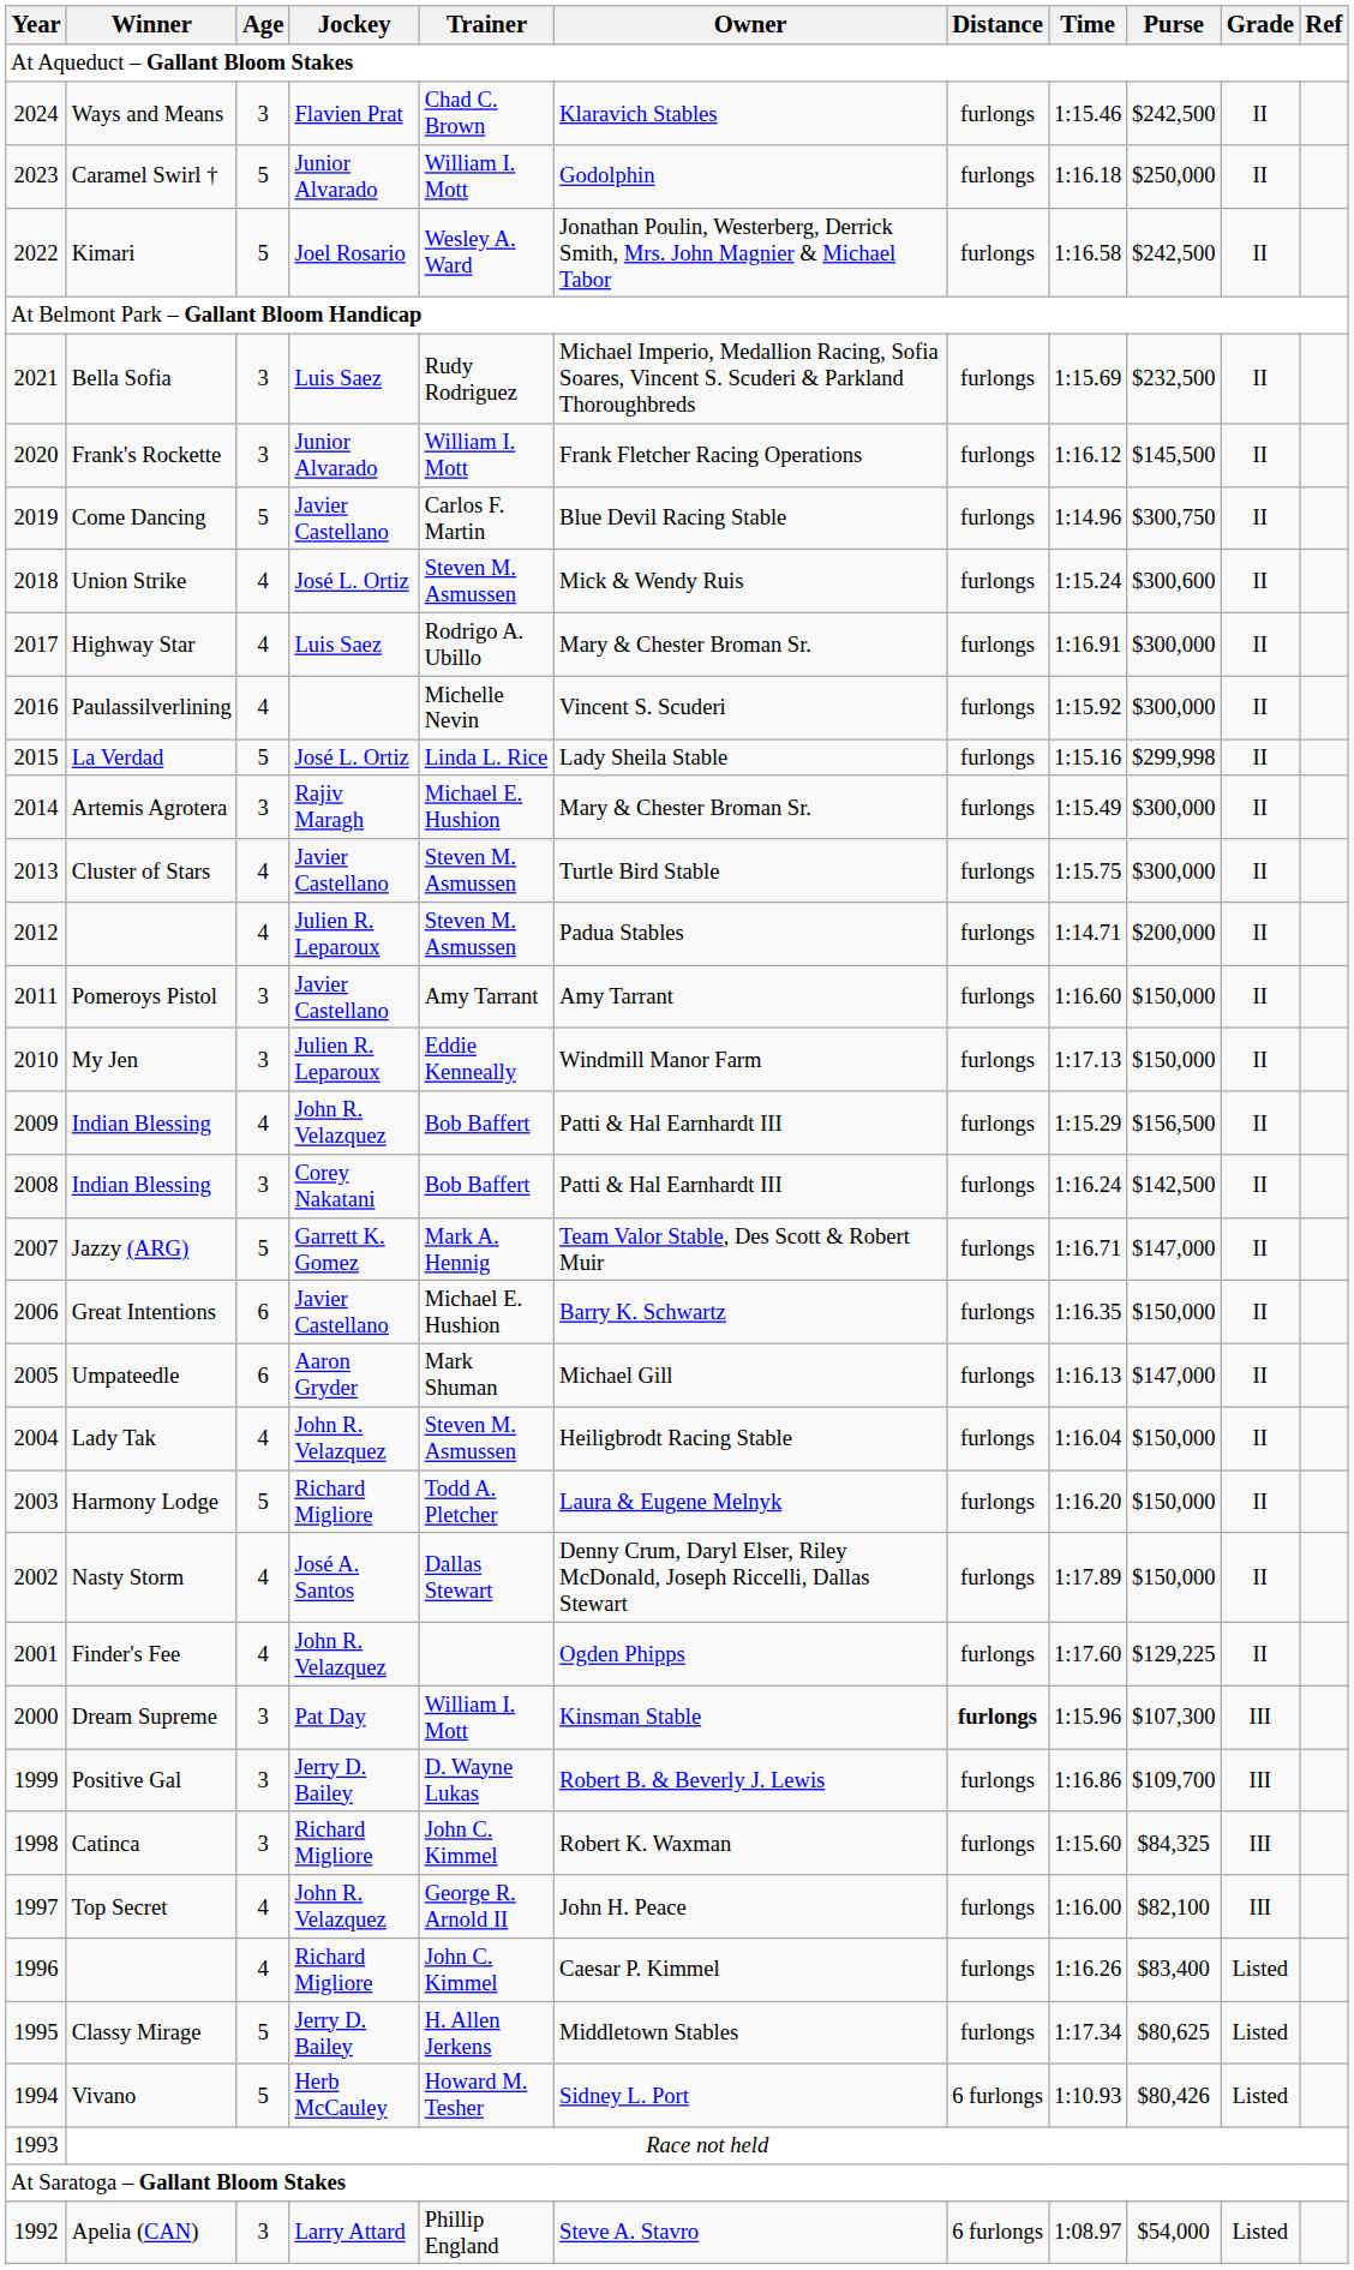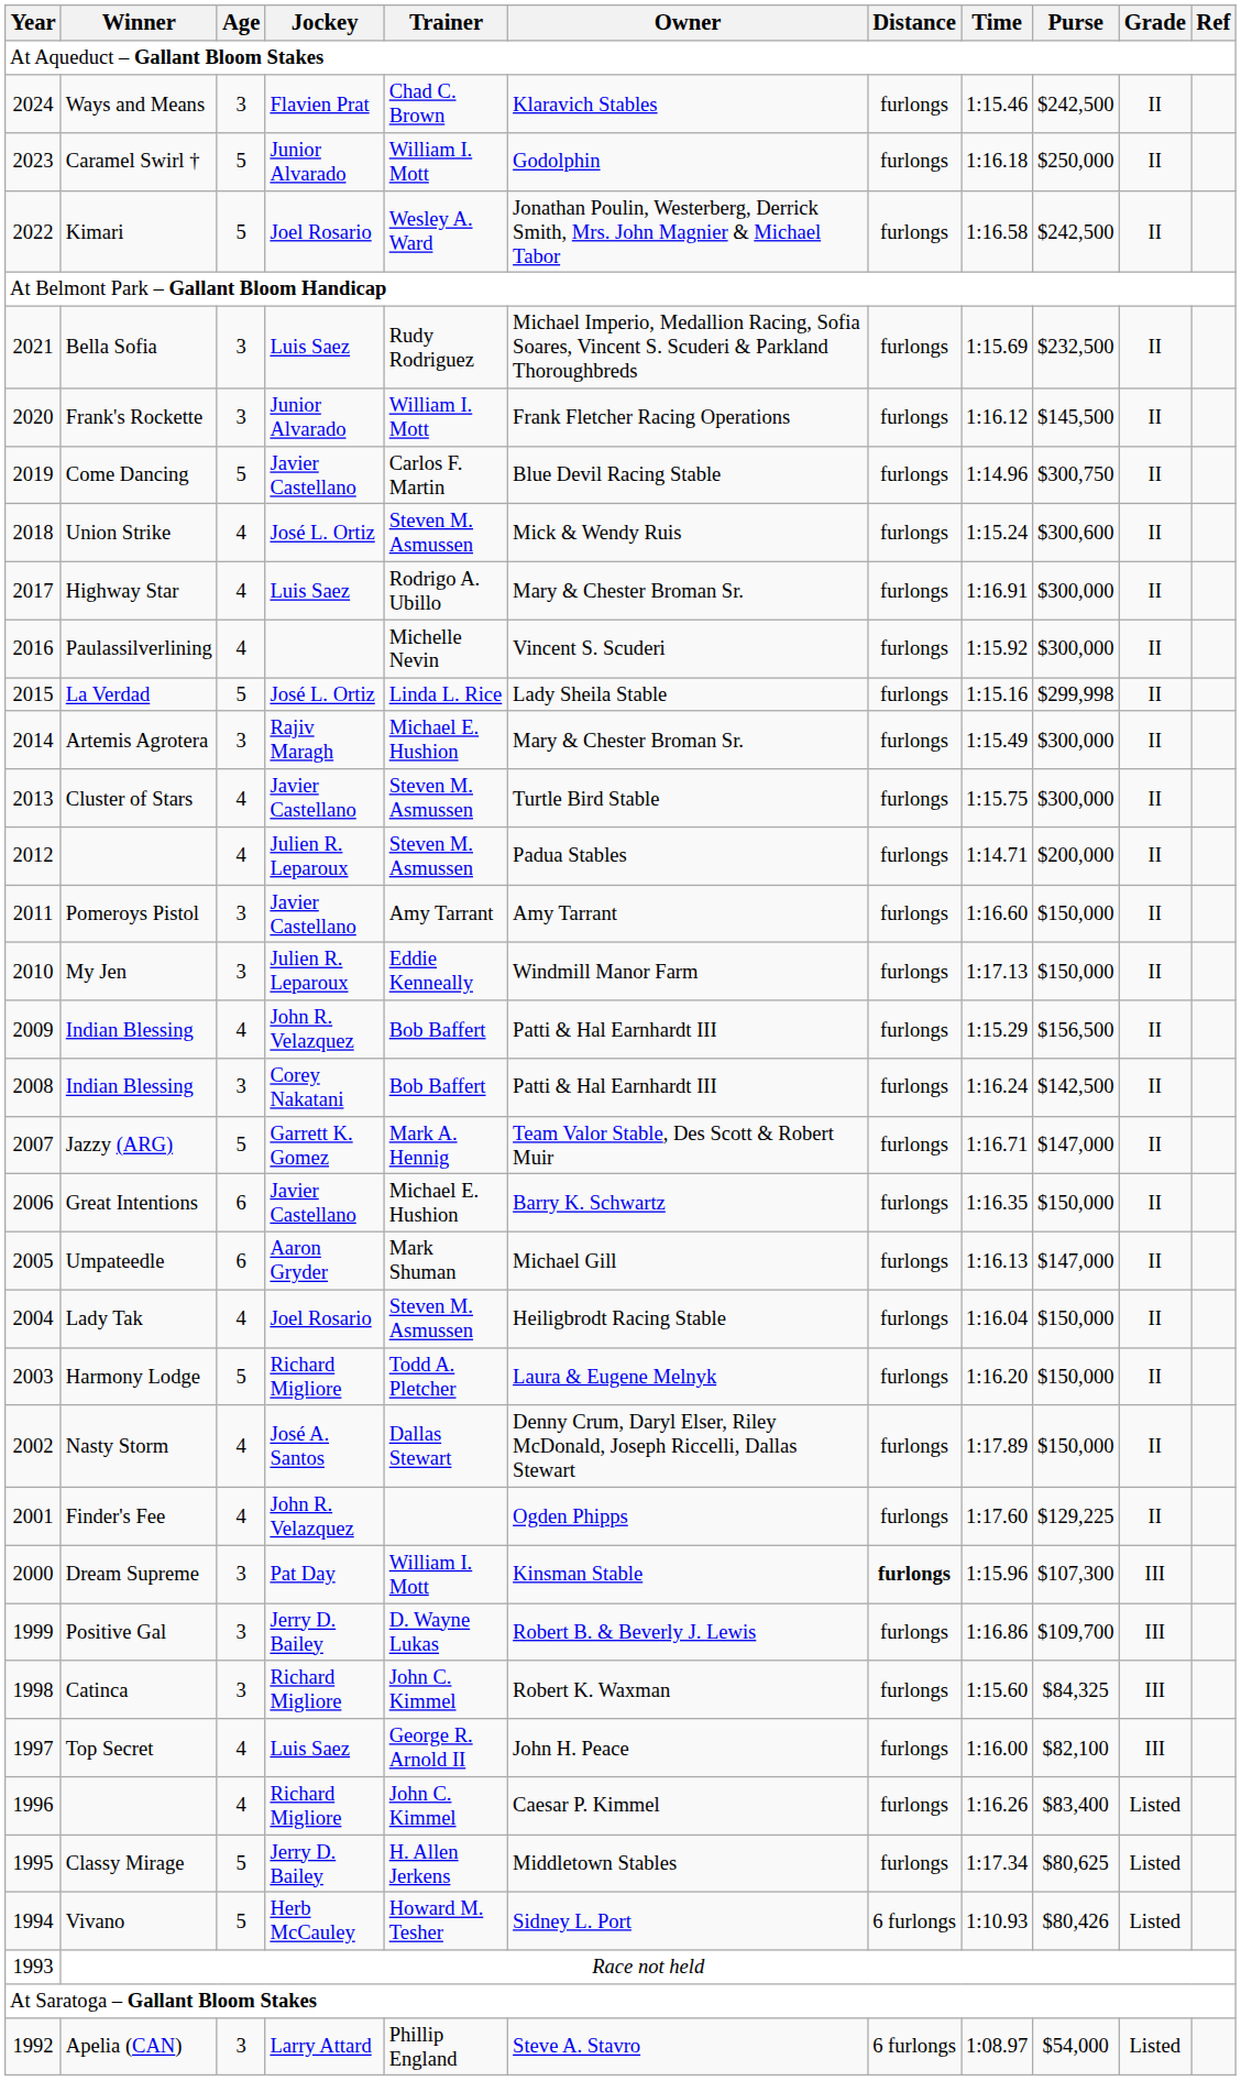Lady Tak | Jockey: John R. Velazquez -> Joel Rosario
Top Secret | Jockey: John R. Velazquez -> Luis Saez
